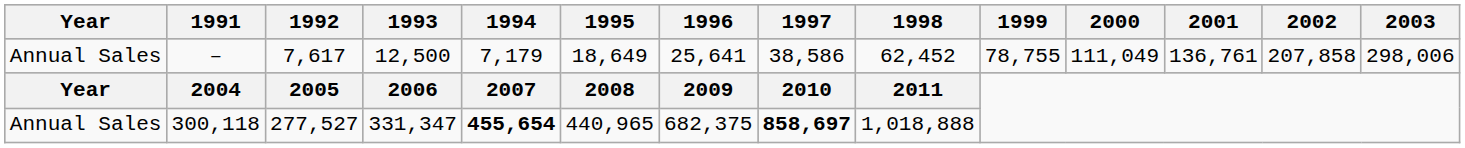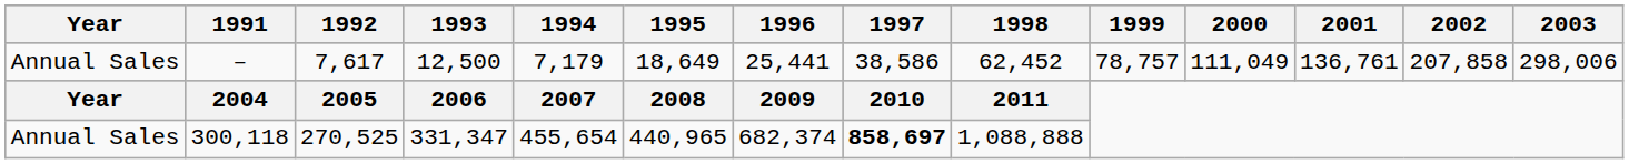– | 1996: 25,641 -> 25,441
– | 1999: 78,755 -> 78,757
300,118 | 1992: 277,527 -> 270,525
300,118 | 1994: bold -> normal
300,118 | 1996: 682,375 -> 682,374
300,118 | 1998: 1,018,888 -> 1,088,888
